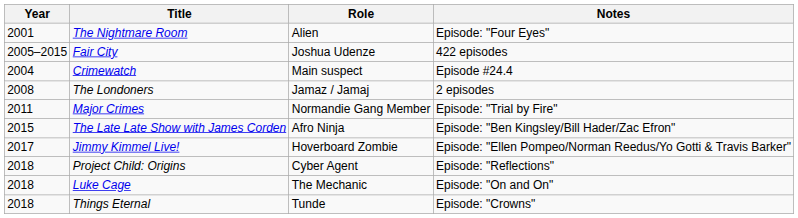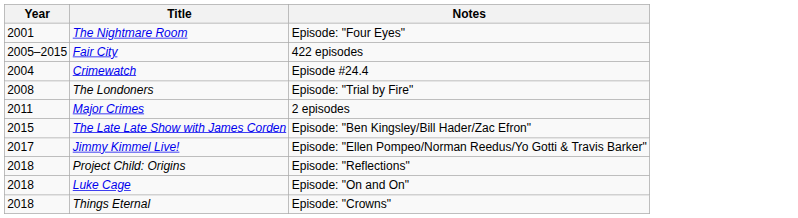- column: Role | Alien | Joshua Udenze | Main suspect | Jamaz / Jamaj | Normandie Gang Member | Afro Ninja | Hoverboard Zombie | Cyber Agent | The Mechanic | Tunde
The Londoners | Notes: 2 episodes -> Episode: "Trial by Fire"
Major Crimes | Notes: Episode: "Trial by Fire" -> 2 episodes
